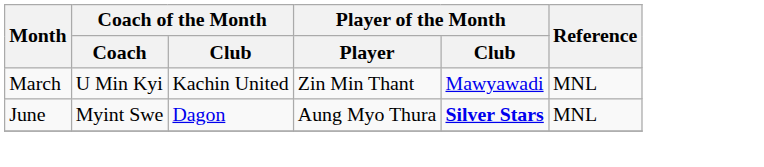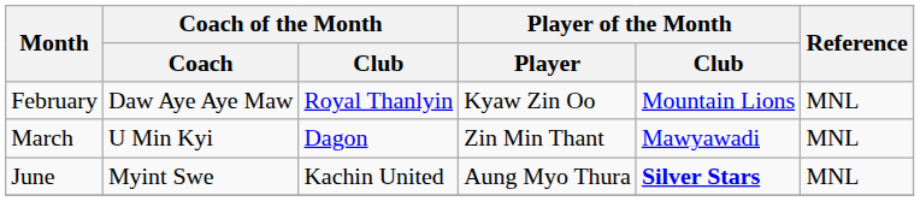+ row: February | Daw Aye Aye Maw | Royal Thanlyin | Kyaw Zin Oo | Mountain Lions | MNL
March | Coach of the Month / Club: Kachin United -> Dagon
June | Coach of the Month / Club: Dagon -> Kachin United
